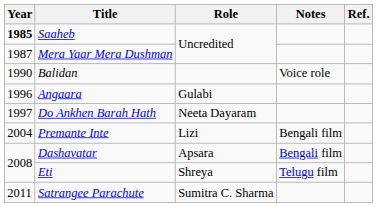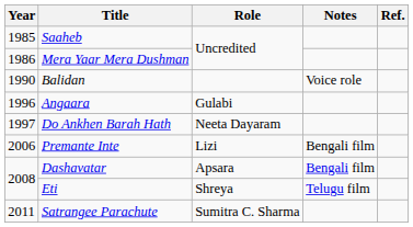Saaheb | Year: bold -> normal
Mera Yaar Mera Dushman | Year: 1987 -> 1986
Premante Inte | Year: 2004 -> 2006
